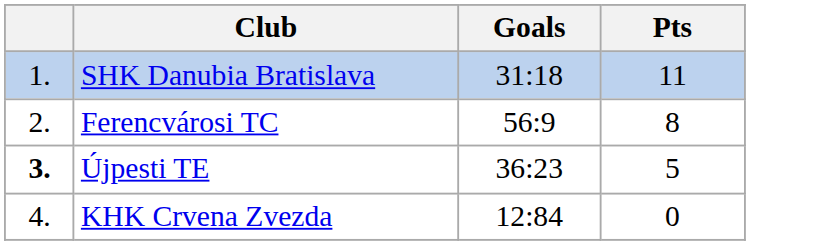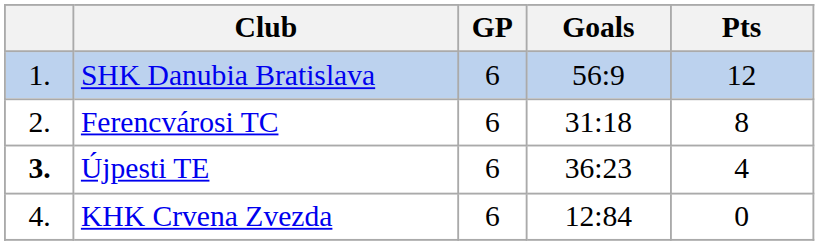+ column: GP | 6 | 6 | 6 | 6
SHK Danubia Bratislava | Goals: 31:18 -> 56:9
SHK Danubia Bratislava | Pts: 11 -> 12
Ferencvárosi TC | Goals: 56:9 -> 31:18
Újpesti TE | Pts: 5 -> 4
